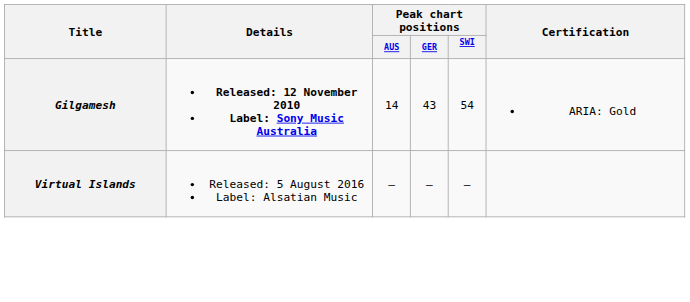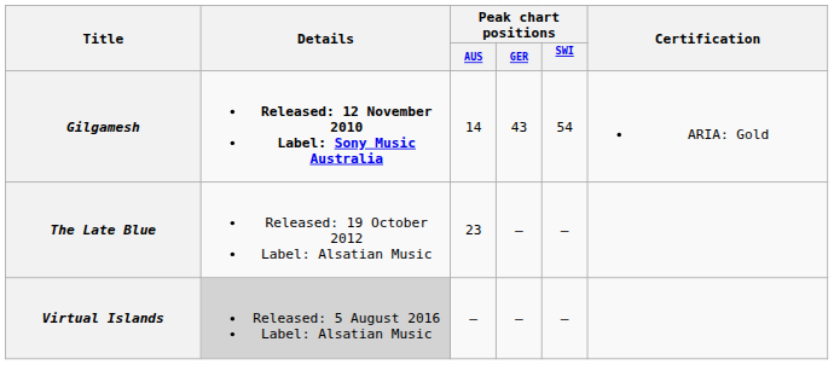+ row: The Late Blue | Released: 19 October 2012 Label: Alsatian Music | 23 | — | —
Virtual Islands | Details: no background -> lightgrey background
